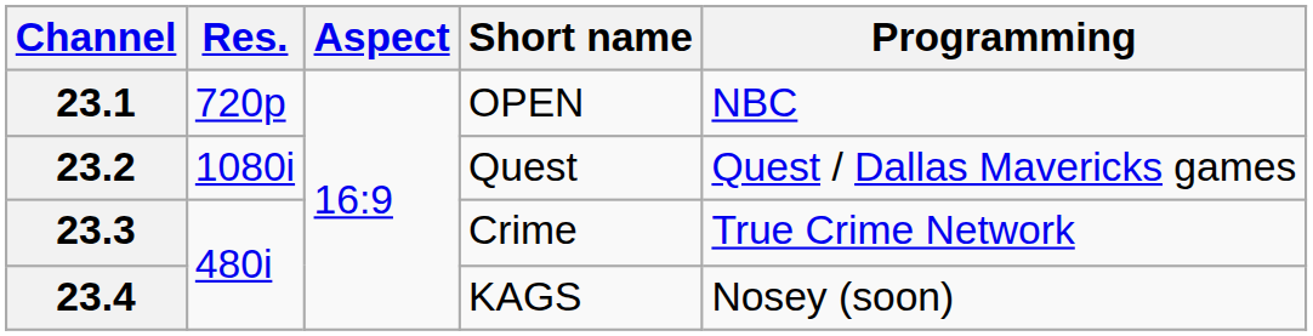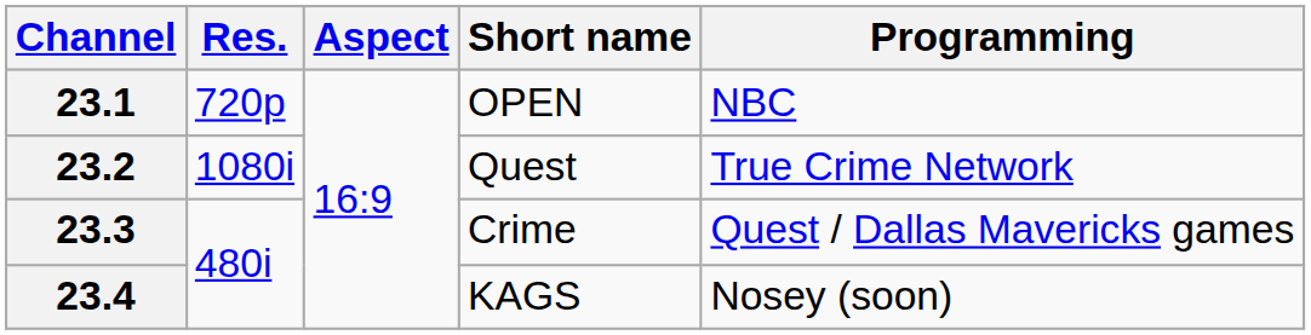23.2 | Programming: Quest / Dallas Mavericks games -> True Crime Network
23.3 | Programming: True Crime Network -> Quest / Dallas Mavericks games
